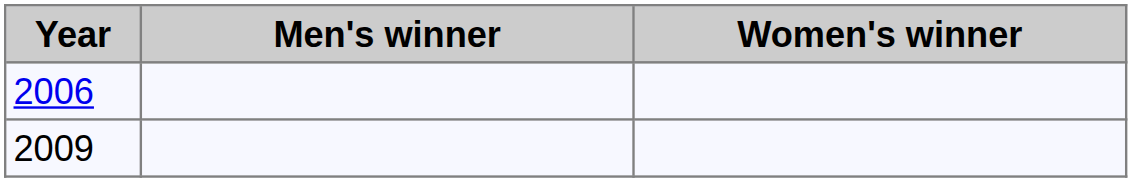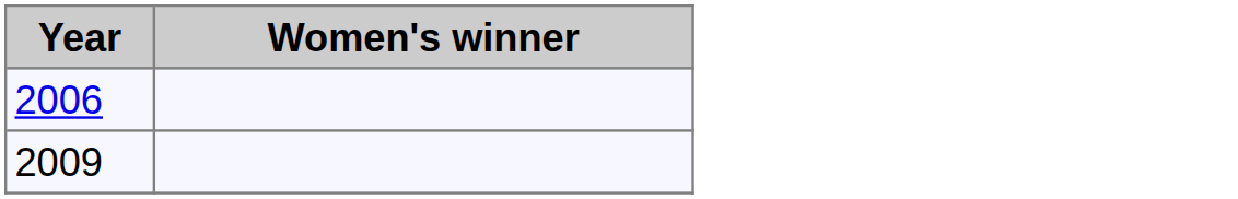- column: Men's winner
